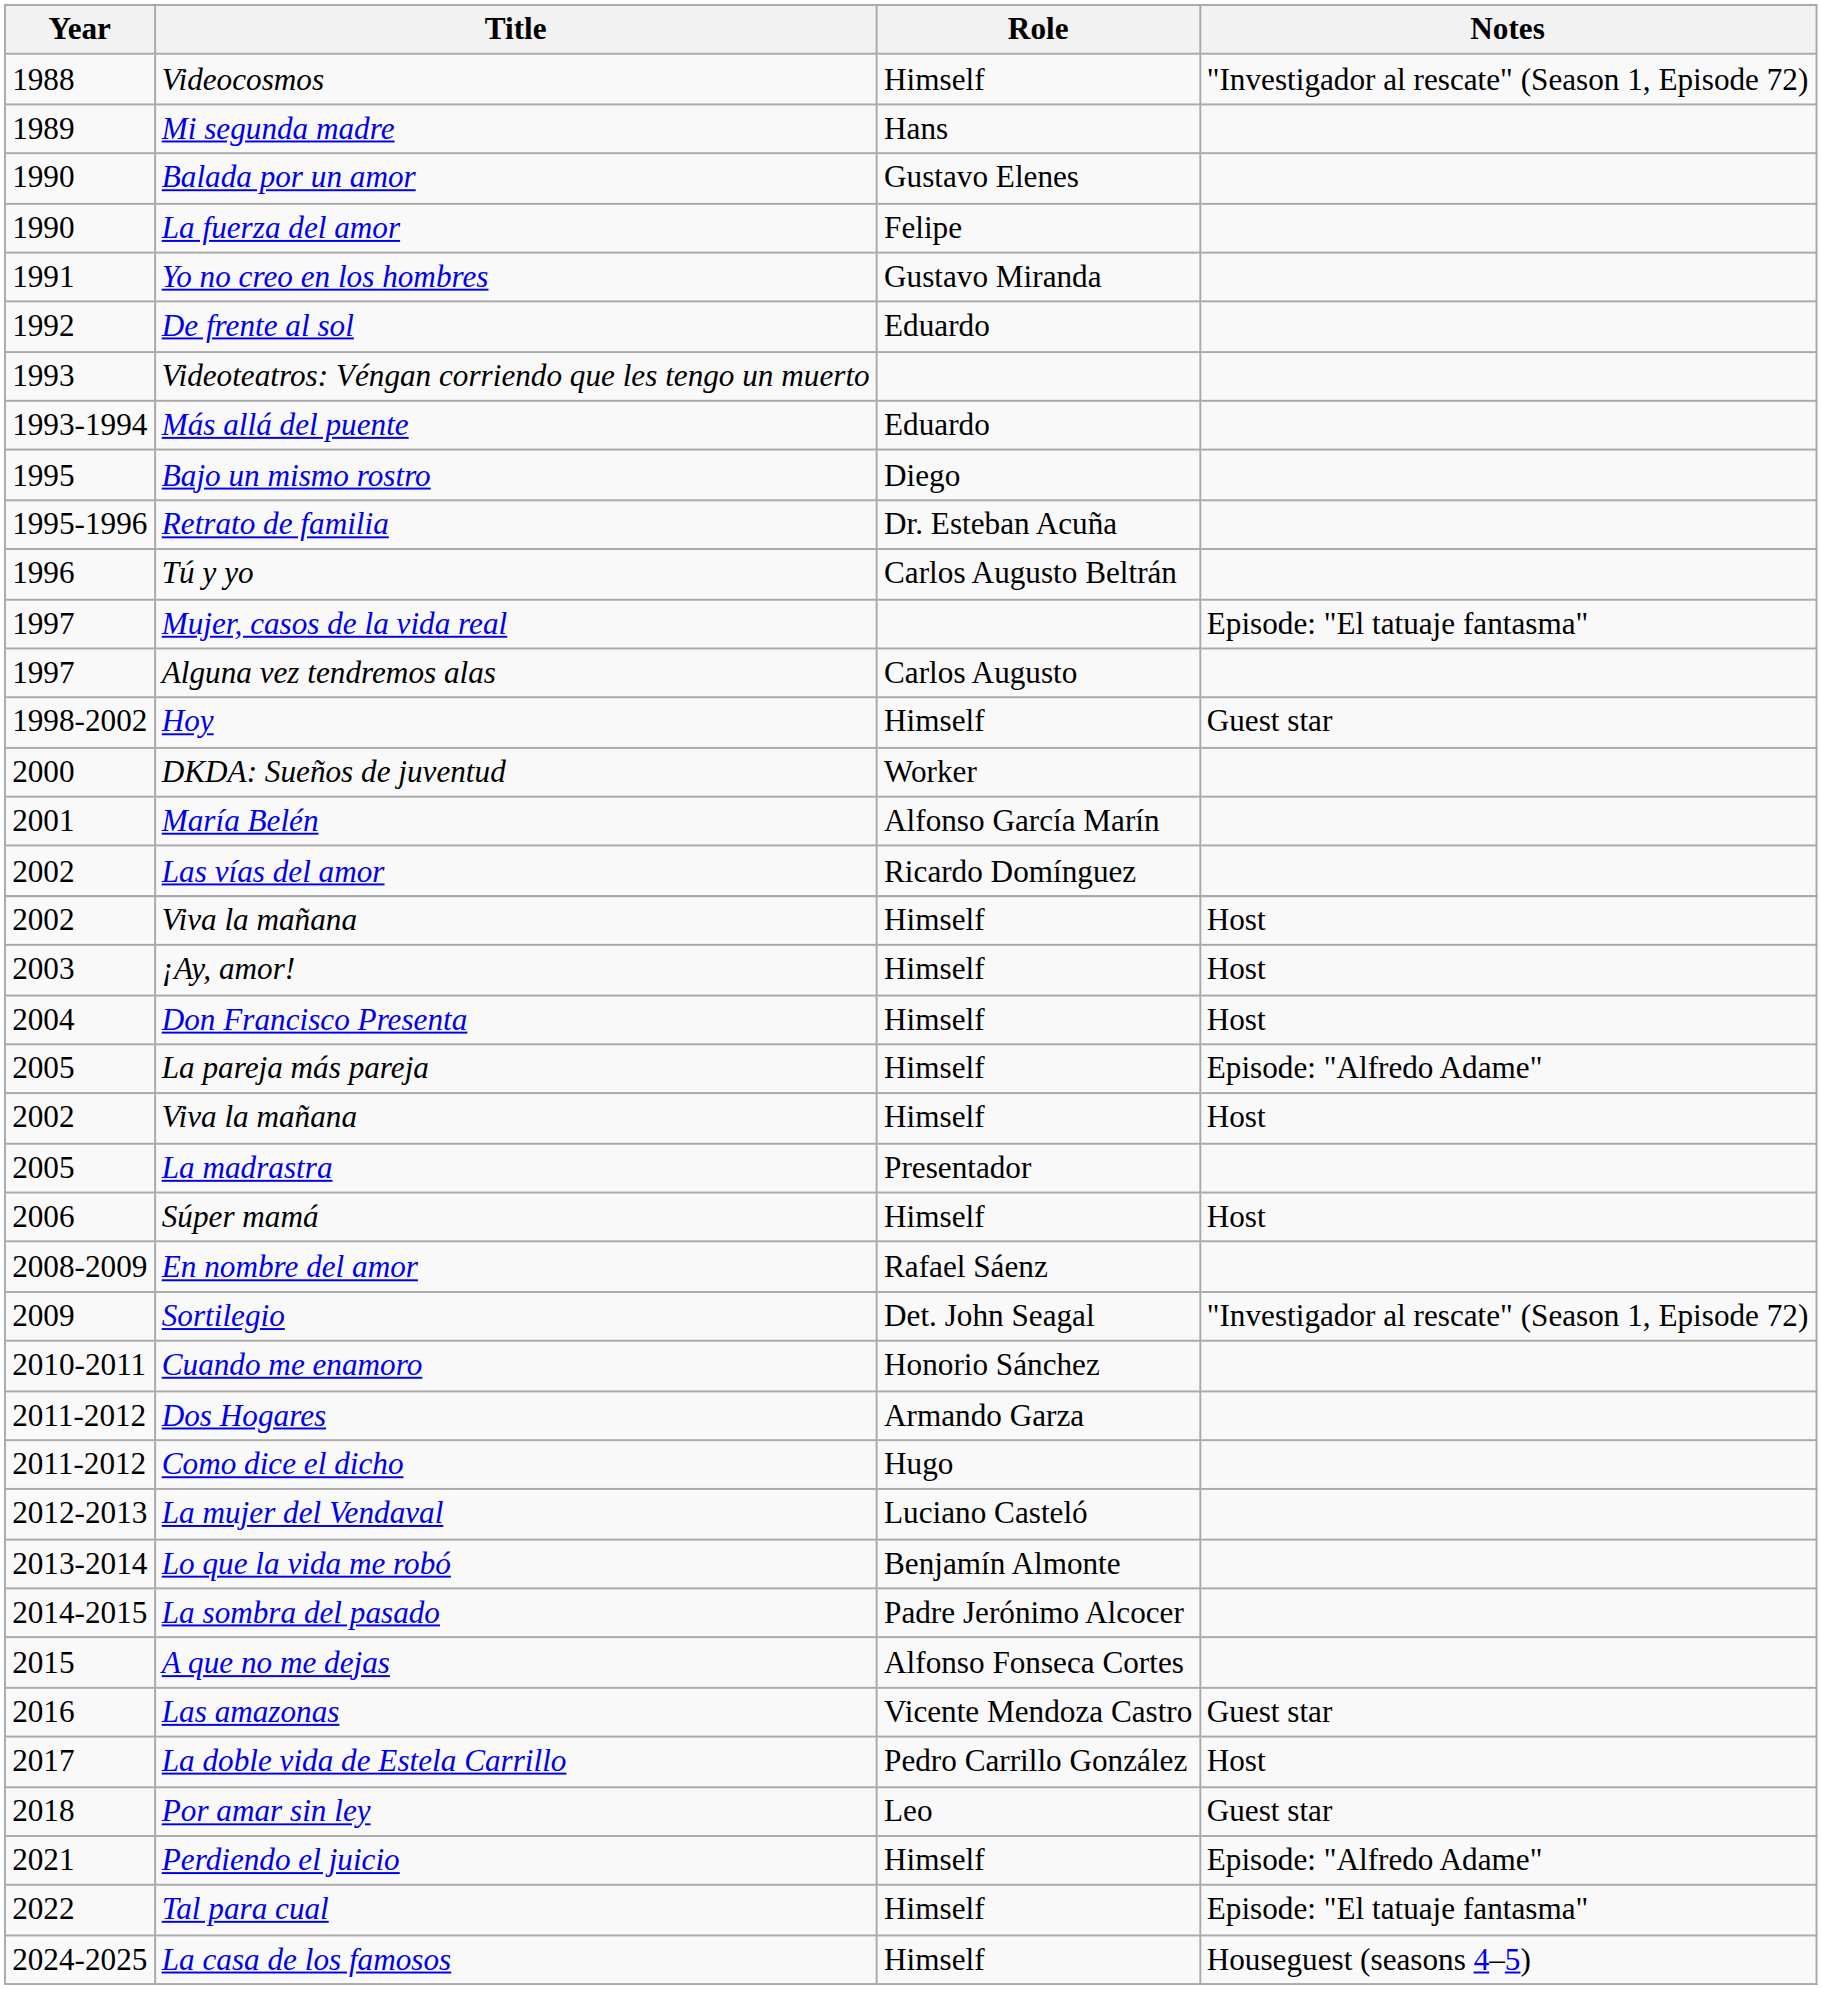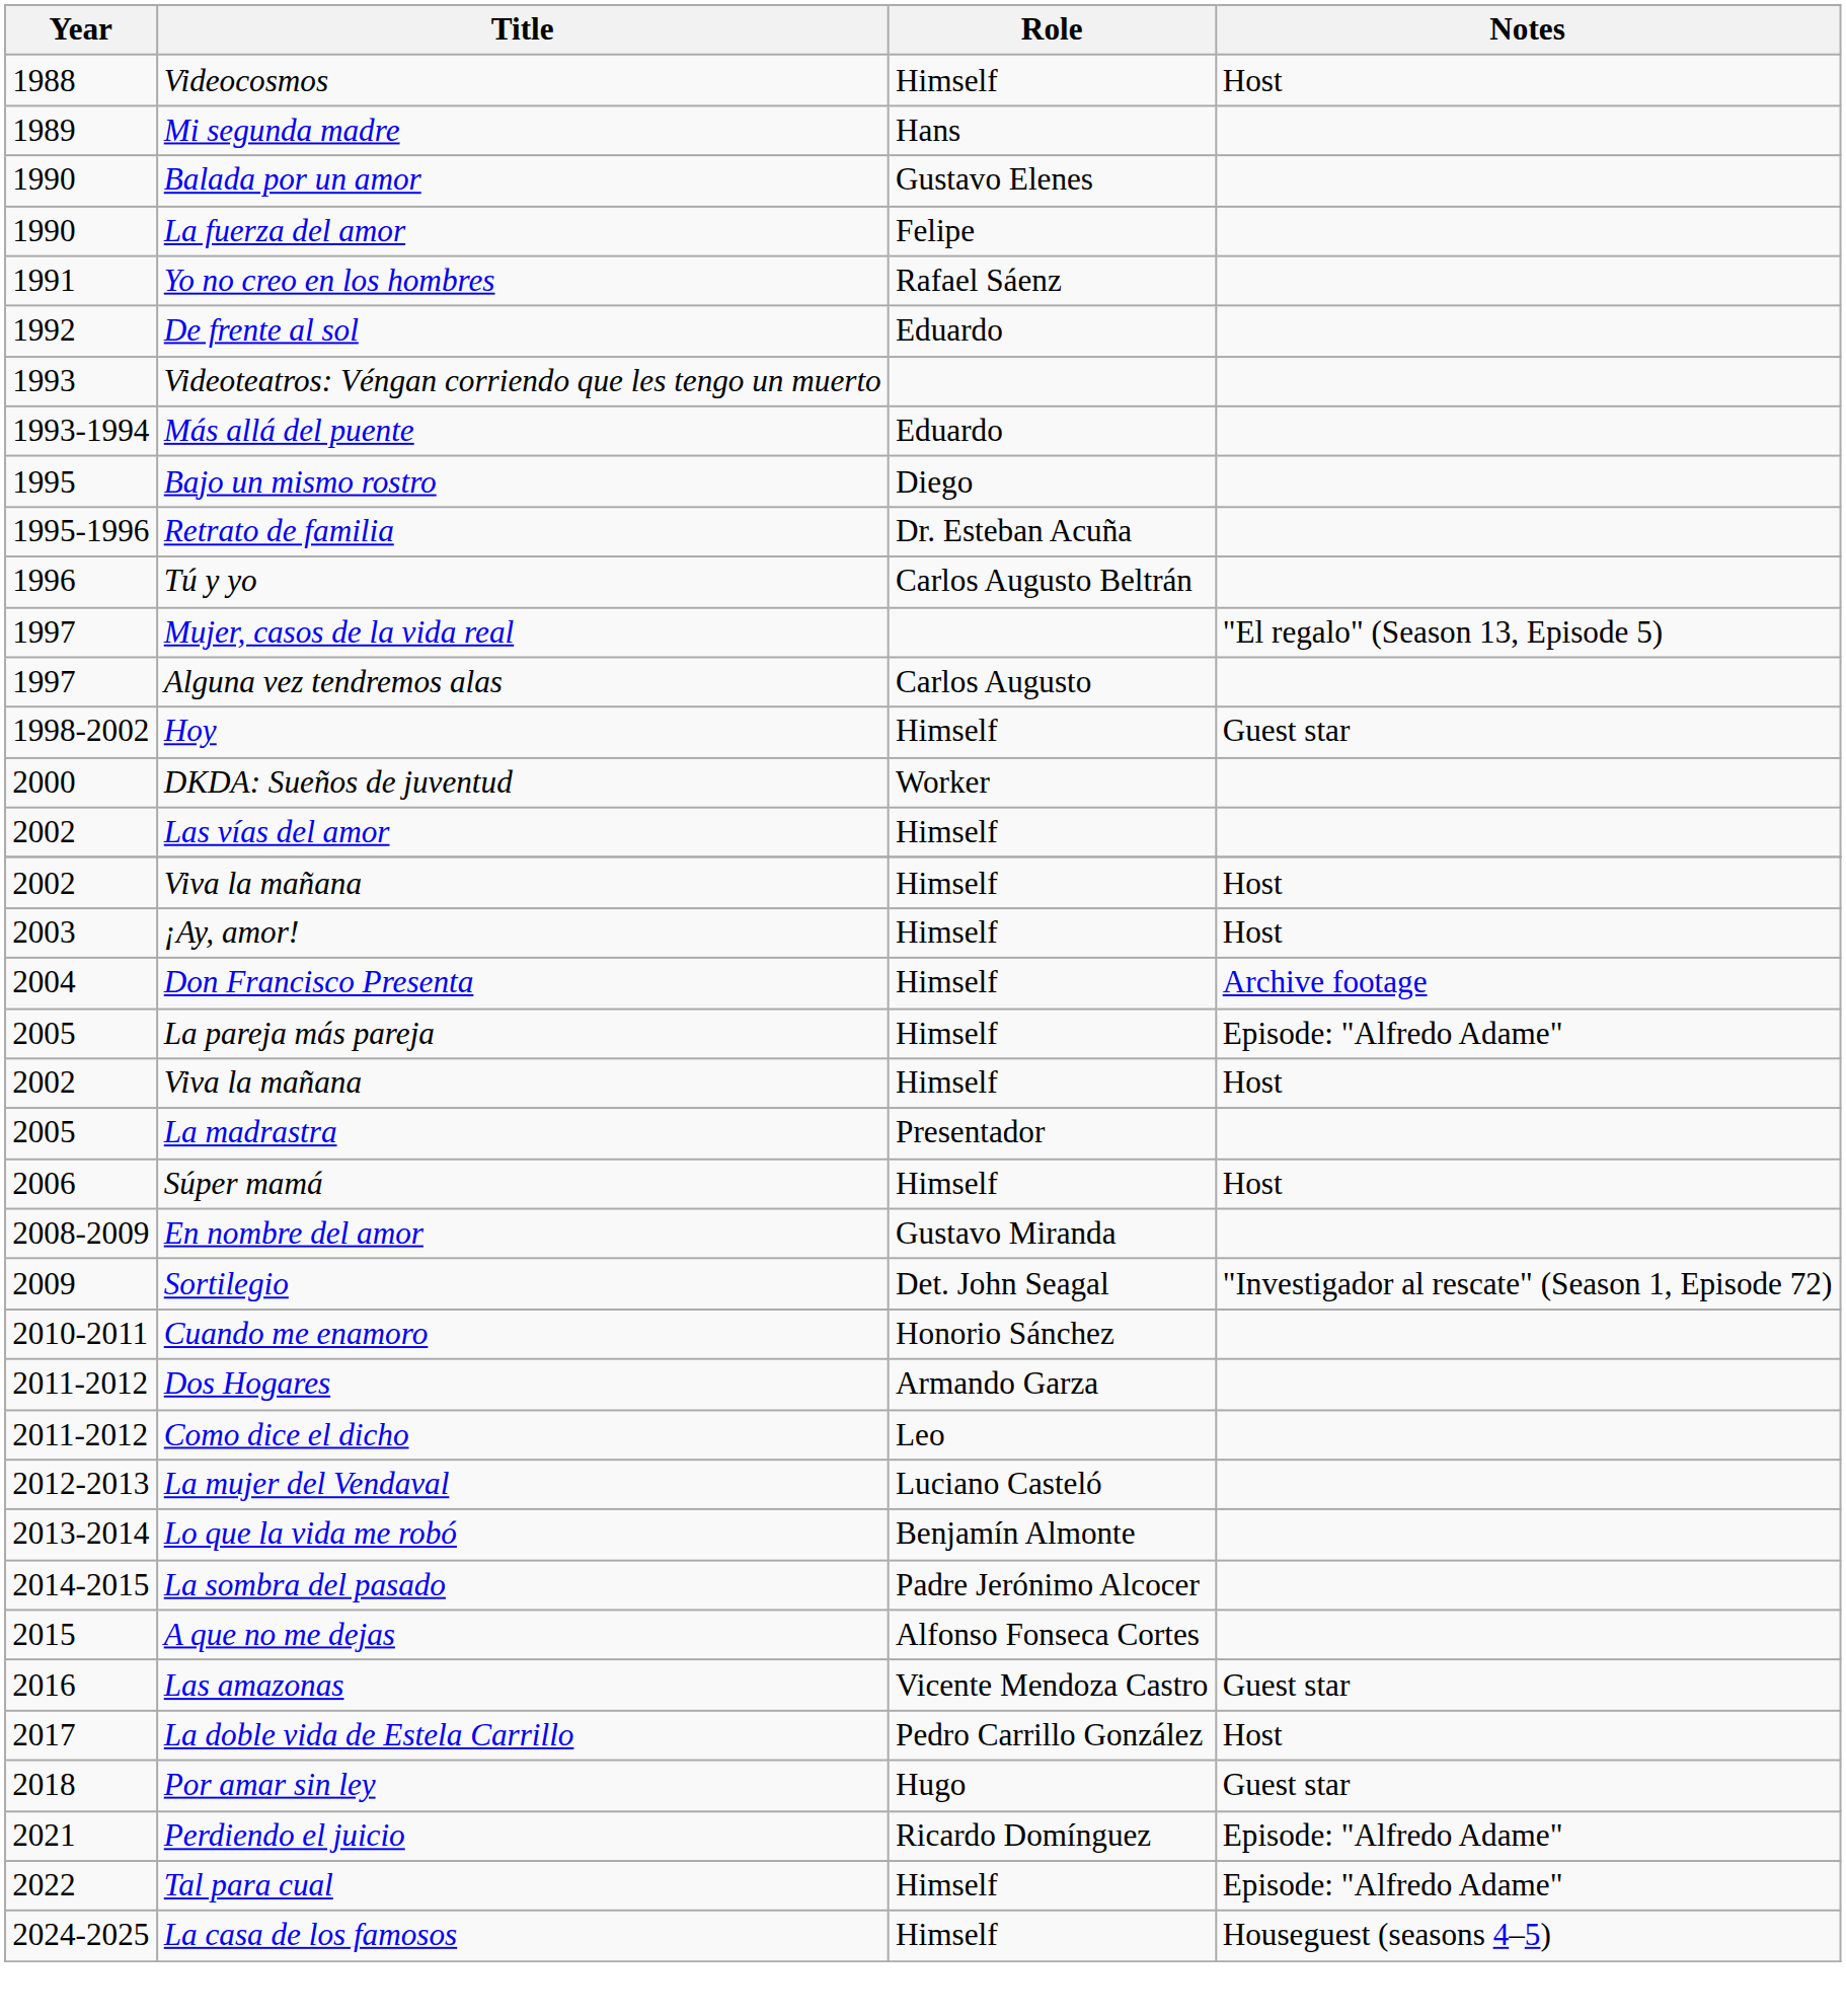Videocosmos | Notes: "Investigador al rescate" (Season 1, Episode 72) -> Host
Yo no creo en los hombres | Role: Gustavo Miranda -> Rafael Sáenz
Mujer, casos de la vida real | Notes: Episode: "El tatuaje fantasma" -> "El regalo" (Season 13, Episode 5)
- row: 2001 | María Belén | Alfonso García Marín
Las vías del amor | Role: Ricardo Domínguez -> Himself
Don Francisco Presenta | Notes: Host -> Archive footage
En nombre del amor | Role: Rafael Sáenz -> Gustavo Miranda
Como dice el dicho | Role: Hugo -> Leo
Por amar sin ley | Role: Leo -> Hugo
Perdiendo el juicio | Role: Himself -> Ricardo Domínguez
Tal para cual | Notes: Episode: "El tatuaje fantasma" -> Episode: "Alfredo Adame"
